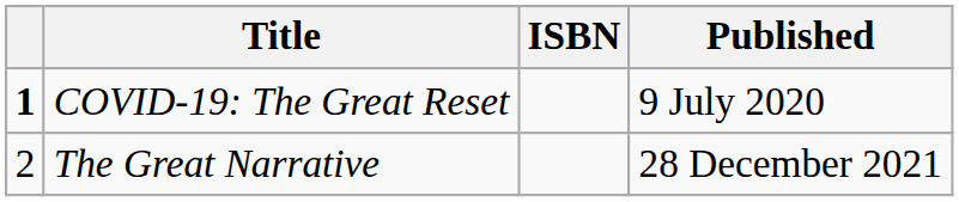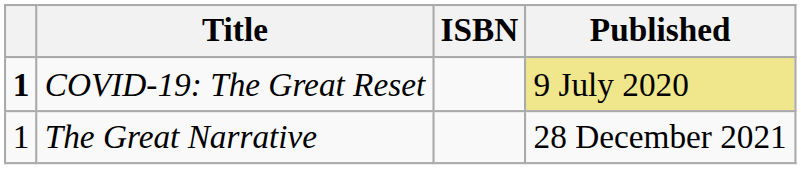COVID-19: The Great Reset | Published: no background -> khaki background
The Great Narrative | column 1: 2 -> 1
